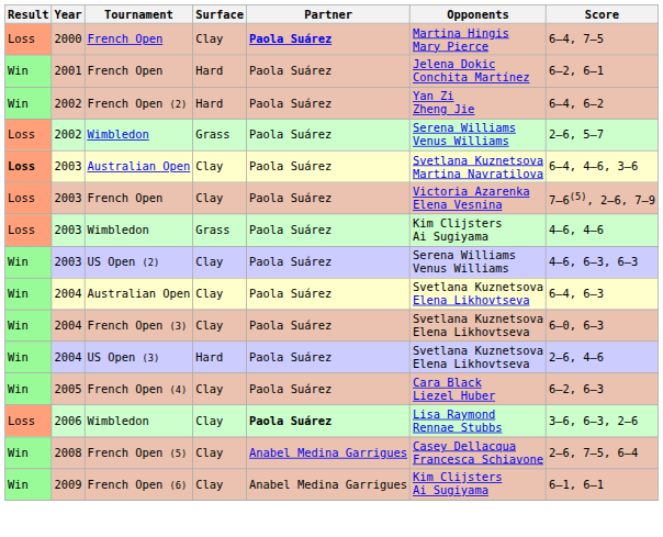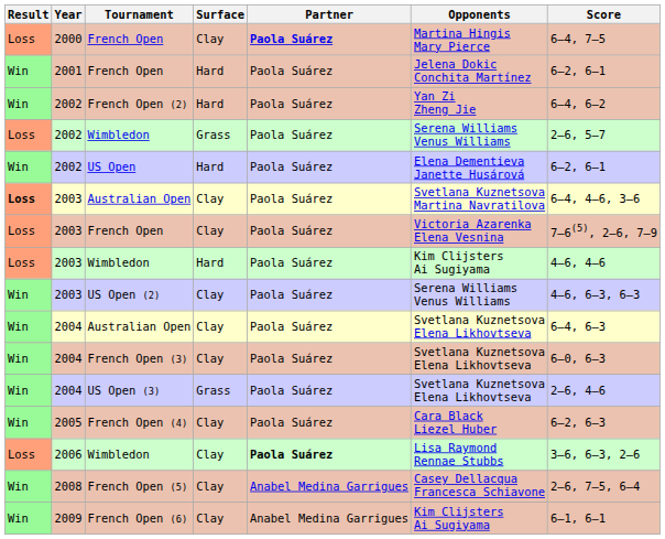+ row: Win | 2002 | US Open | Hard | Paola Suárez | Elena Dementieva Janette Husárová | 6–2, 6–1
2003 / Wimbledon | Surface: Grass -> Hard
US Open (3) | Surface: Hard -> Grass
